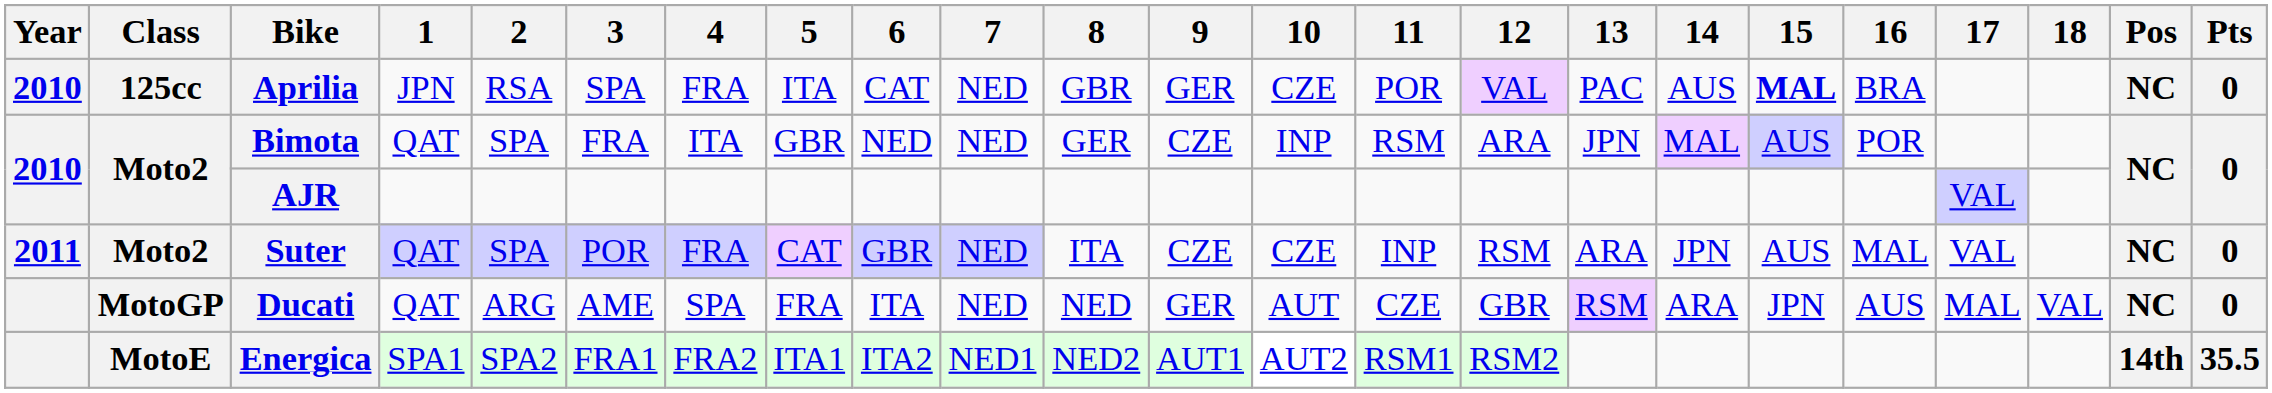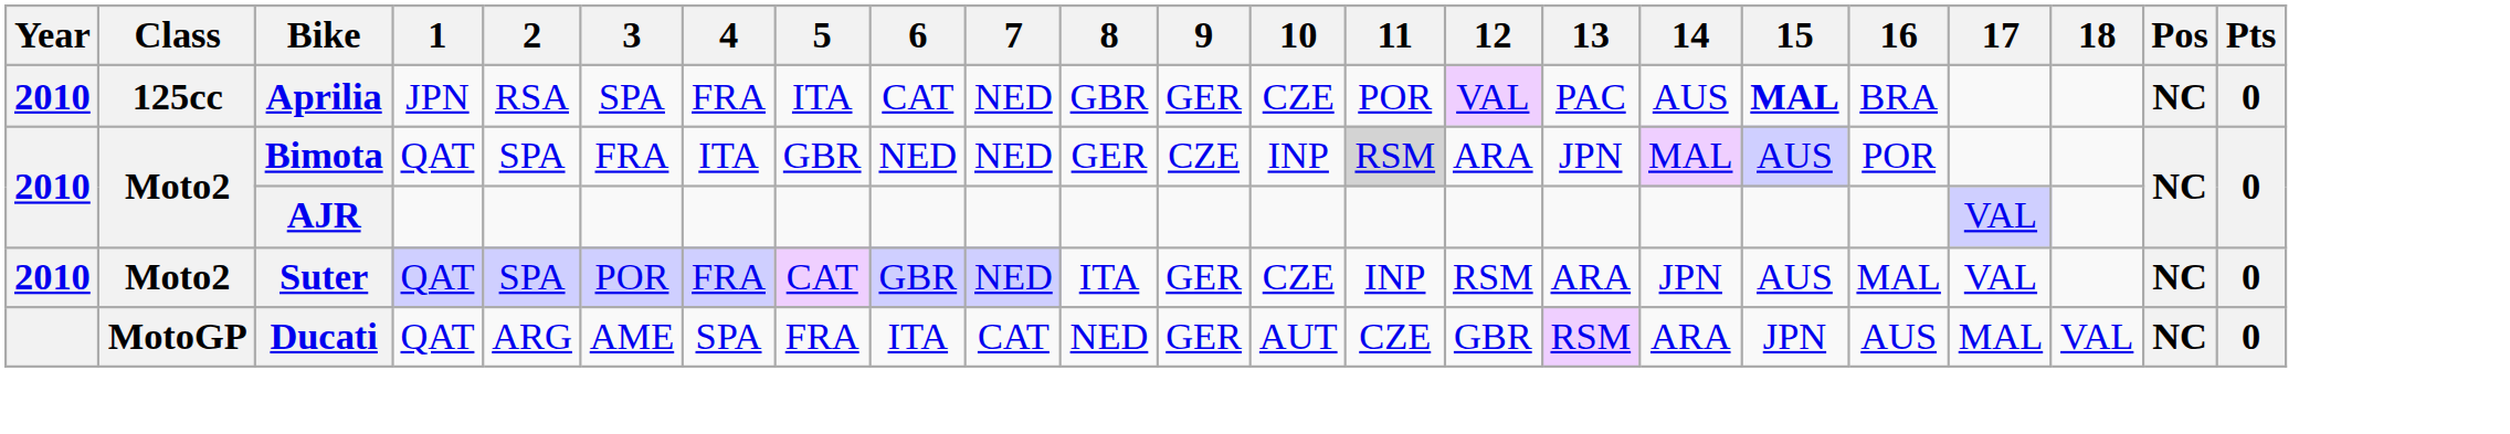Bimota | 11: no background -> lightgrey background
Suter | Year: 2011 -> 2010
Suter | 9: CZE -> GER
Ducati | 7: NED -> CAT
- row: MotoE | Energica | SPA1 | SPA2 | FRA1 | FRA2 | ITA1 | ITA2 | NED1 | NED2 | AUT1 | AUT2 | RSM1 | RSM2 | 14th | 35.5
